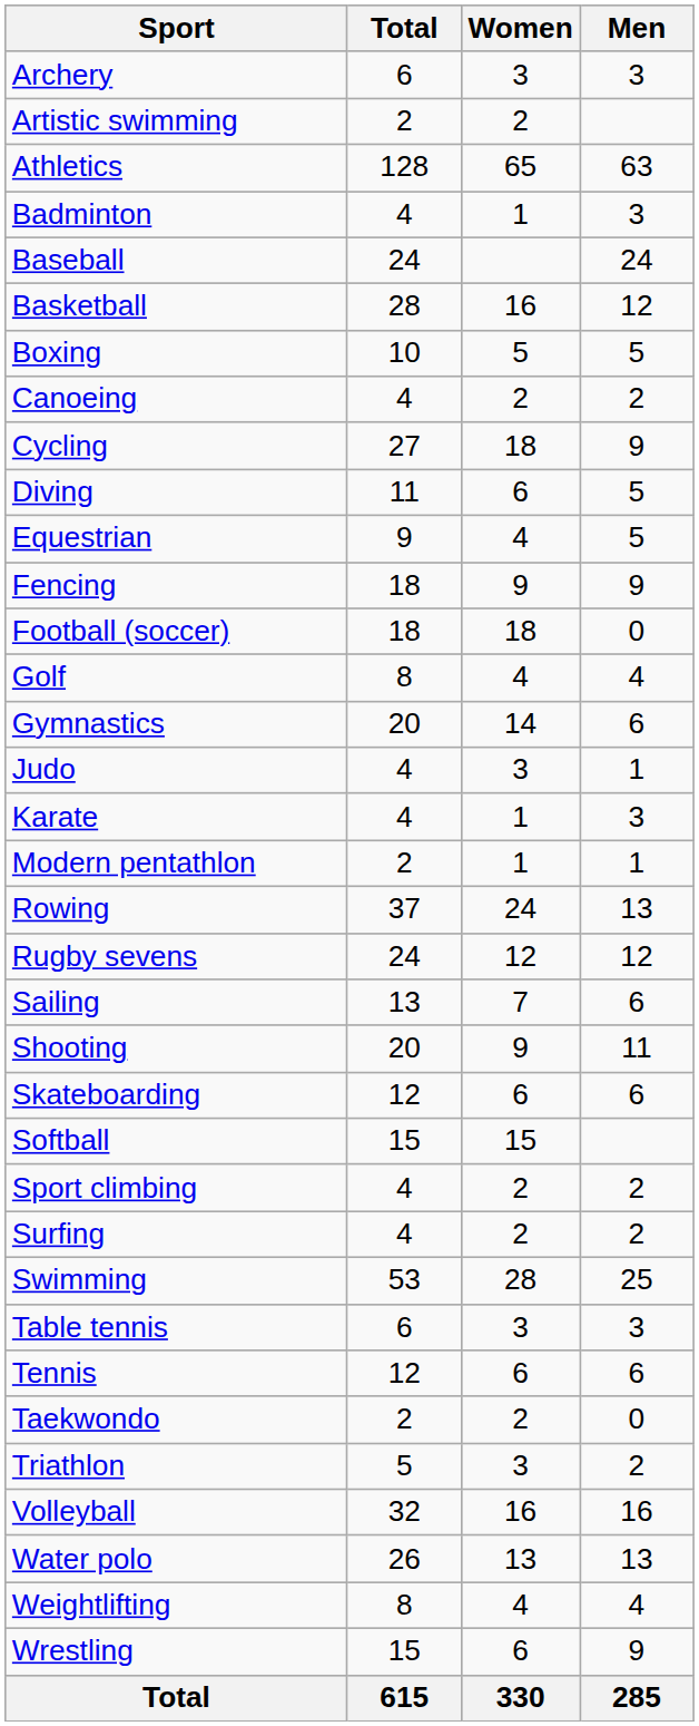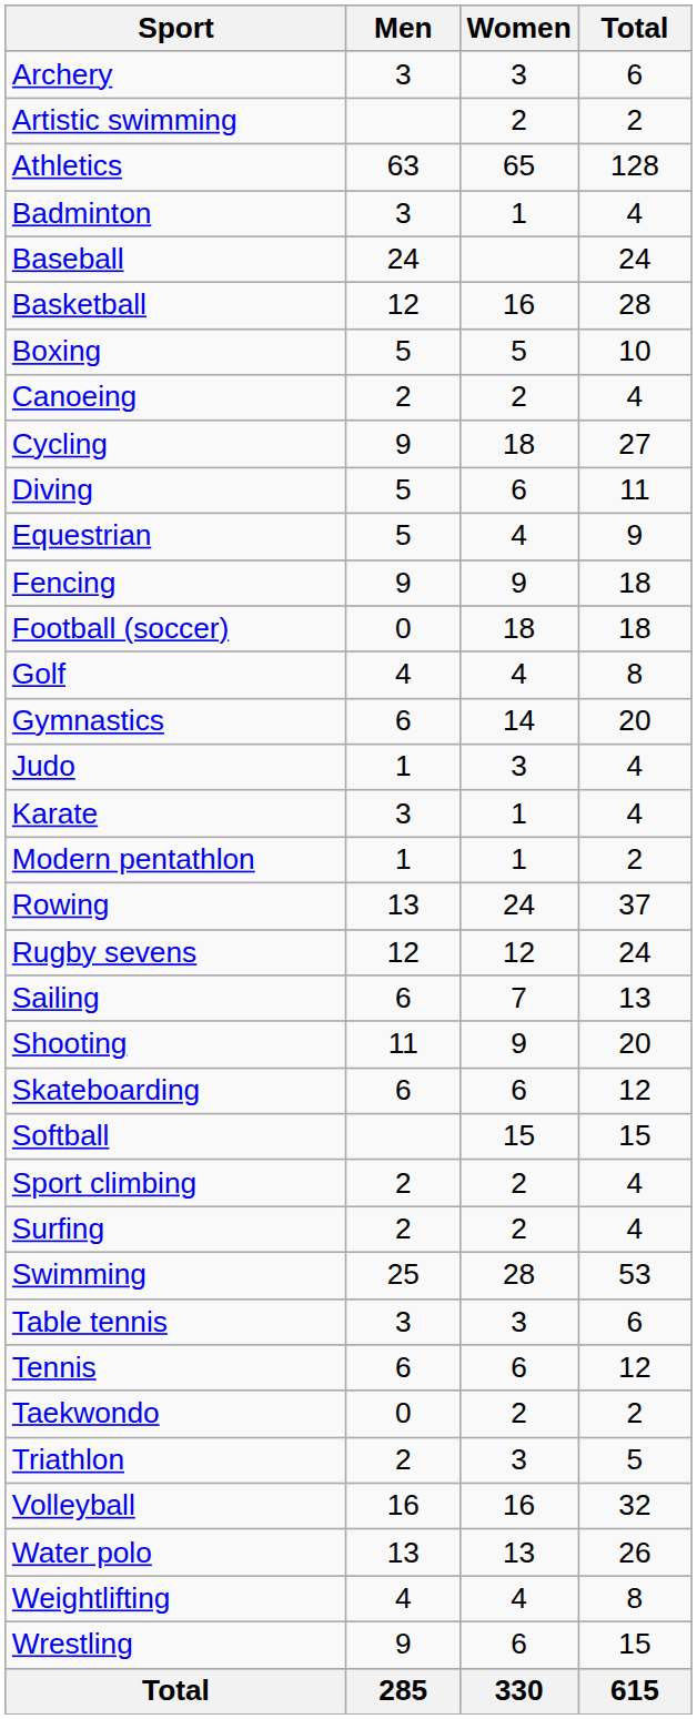columns swapped: Men <-> Total
